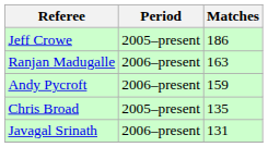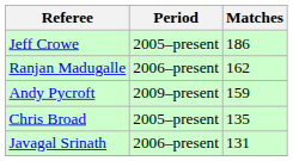Ranjan Madugalle | Matches: 163 -> 162
Andy Pycroft | Period: 2006–present -> 2009–present
